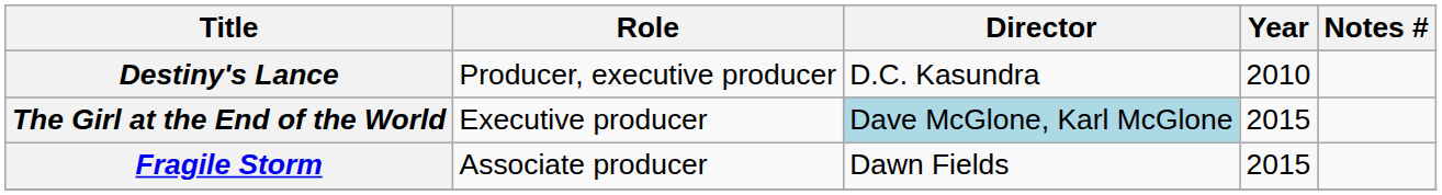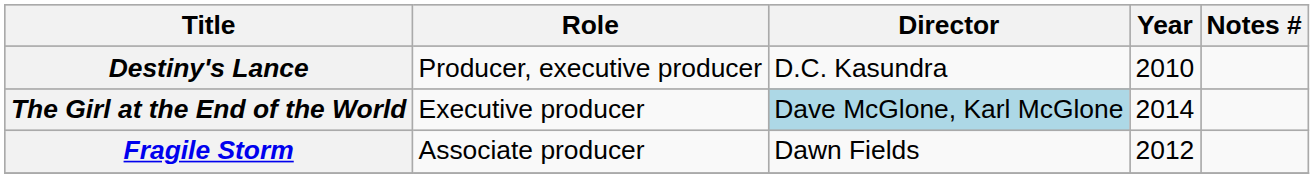The Girl at the End of the World | Year: 2015 -> 2014
Fragile Storm | Year: 2015 -> 2012
